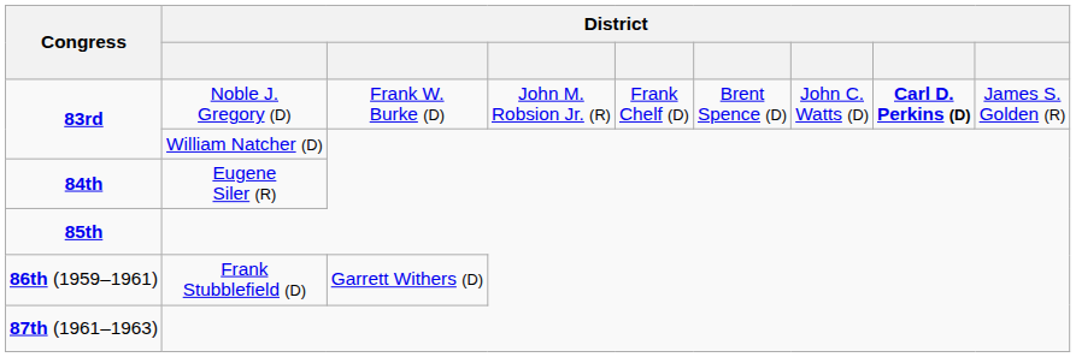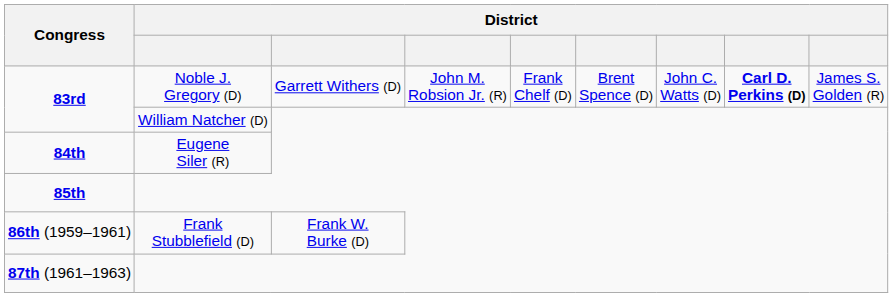83rd / Noble J. Gregory (D) | column 3: Frank W. Burke (D) -> Garrett Withers (D)
86th (1959–1961) | column 3: Garrett Withers (D) -> Frank W. Burke (D)
